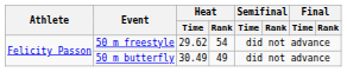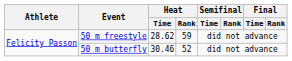50 m freestyle | Heat / Time: 29.62 -> 28.62
50 m freestyle | Heat / Rank: 54 -> 59
50 m butterfly | Heat / Time: 30.49 -> 30.46
50 m butterfly | Heat / Rank: 49 -> 52
